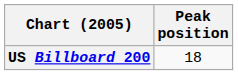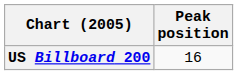US Billboard 200 | Peak position: 18 -> 16
